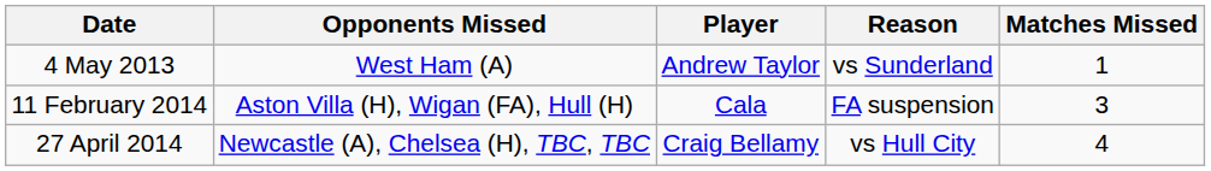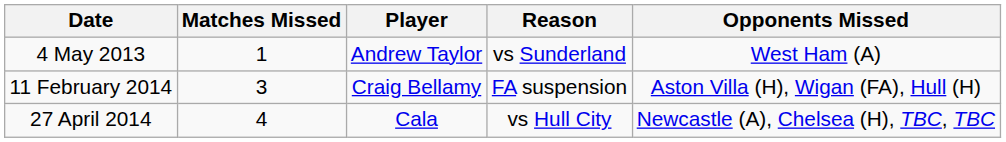columns swapped: Matches Missed <-> Opponents Missed
11 February 2014 | Player: Cala -> Craig Bellamy
27 April 2014 | Player: Craig Bellamy -> Cala
